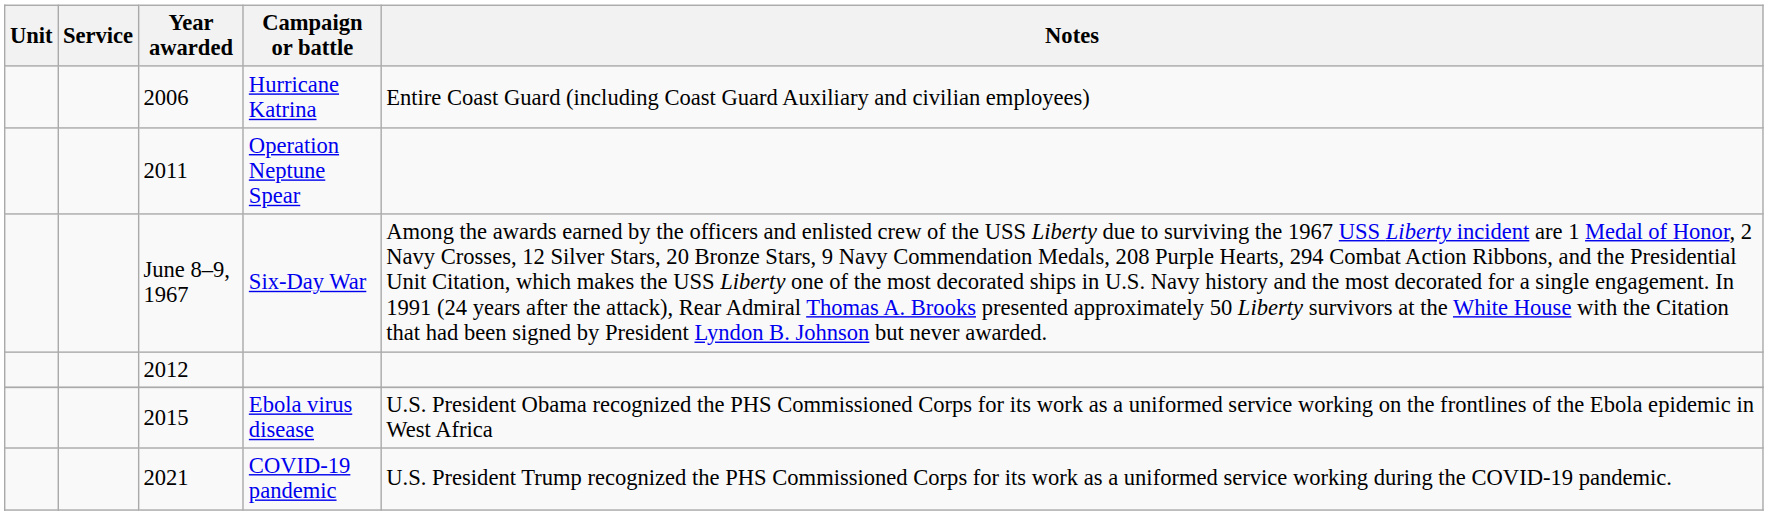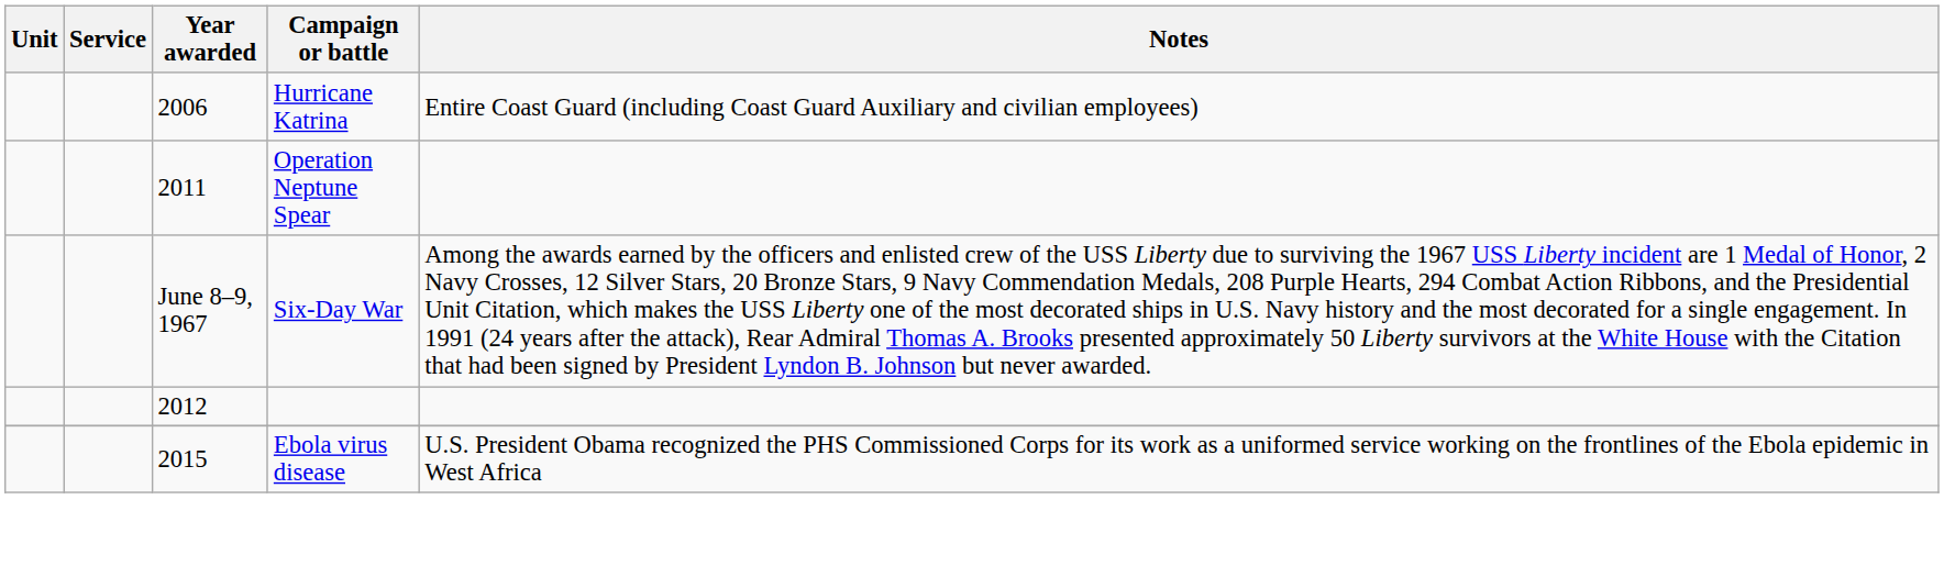- row: 2021 | COVID-19 pandemic | U.S. President Trump recognized the PHS Commissioned Corps for its work as a uniformed service working during the COVID-19 pandemic.
